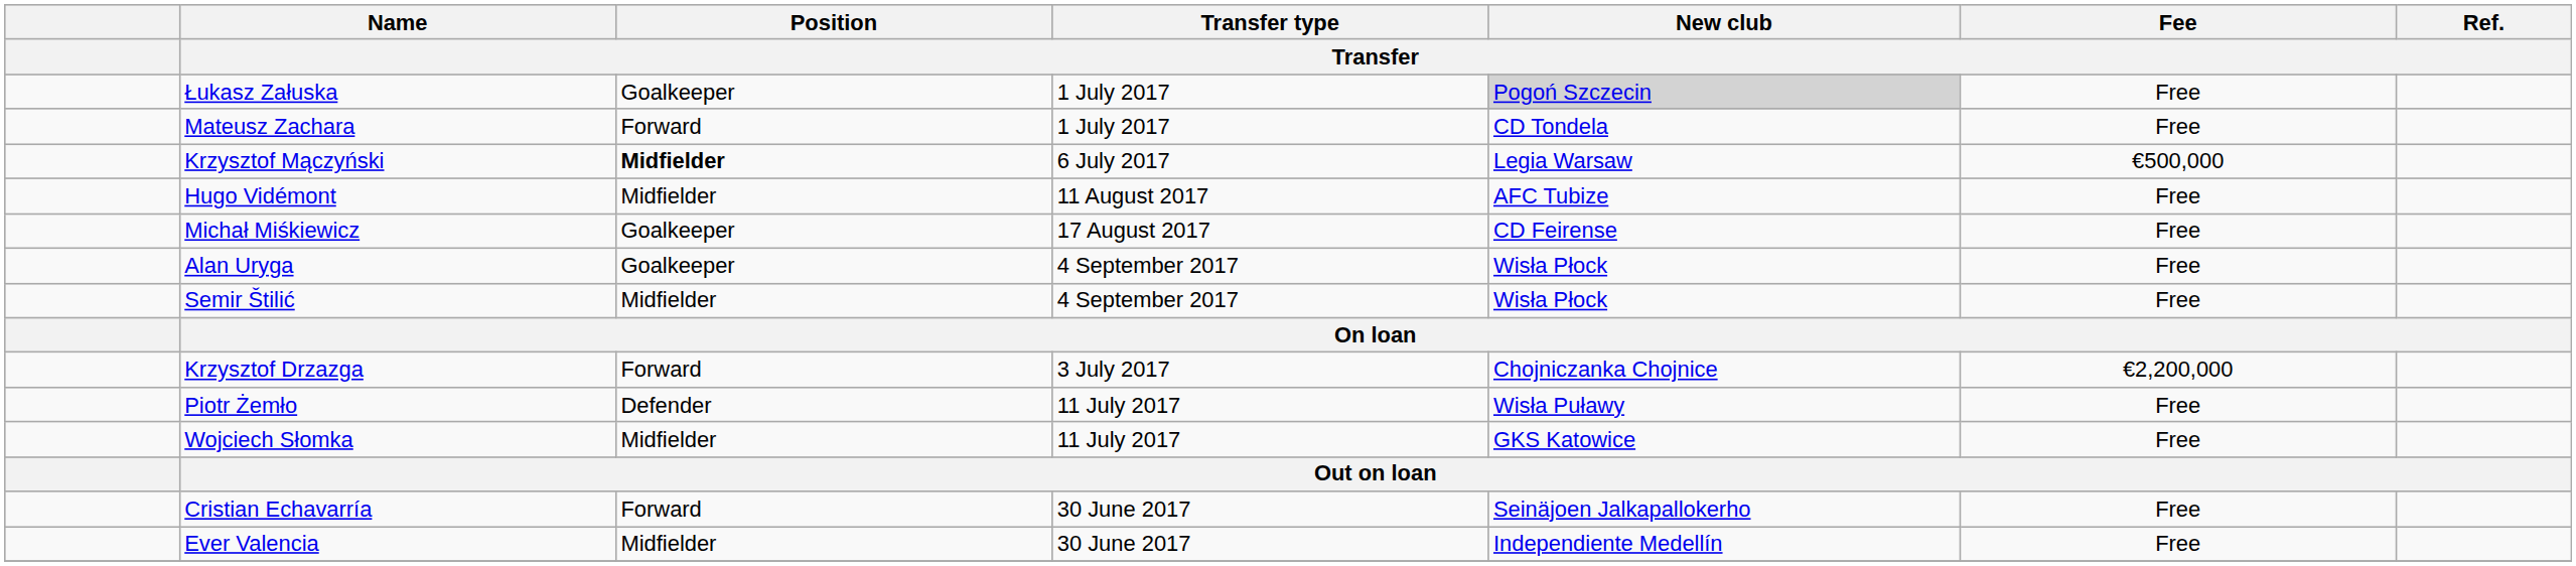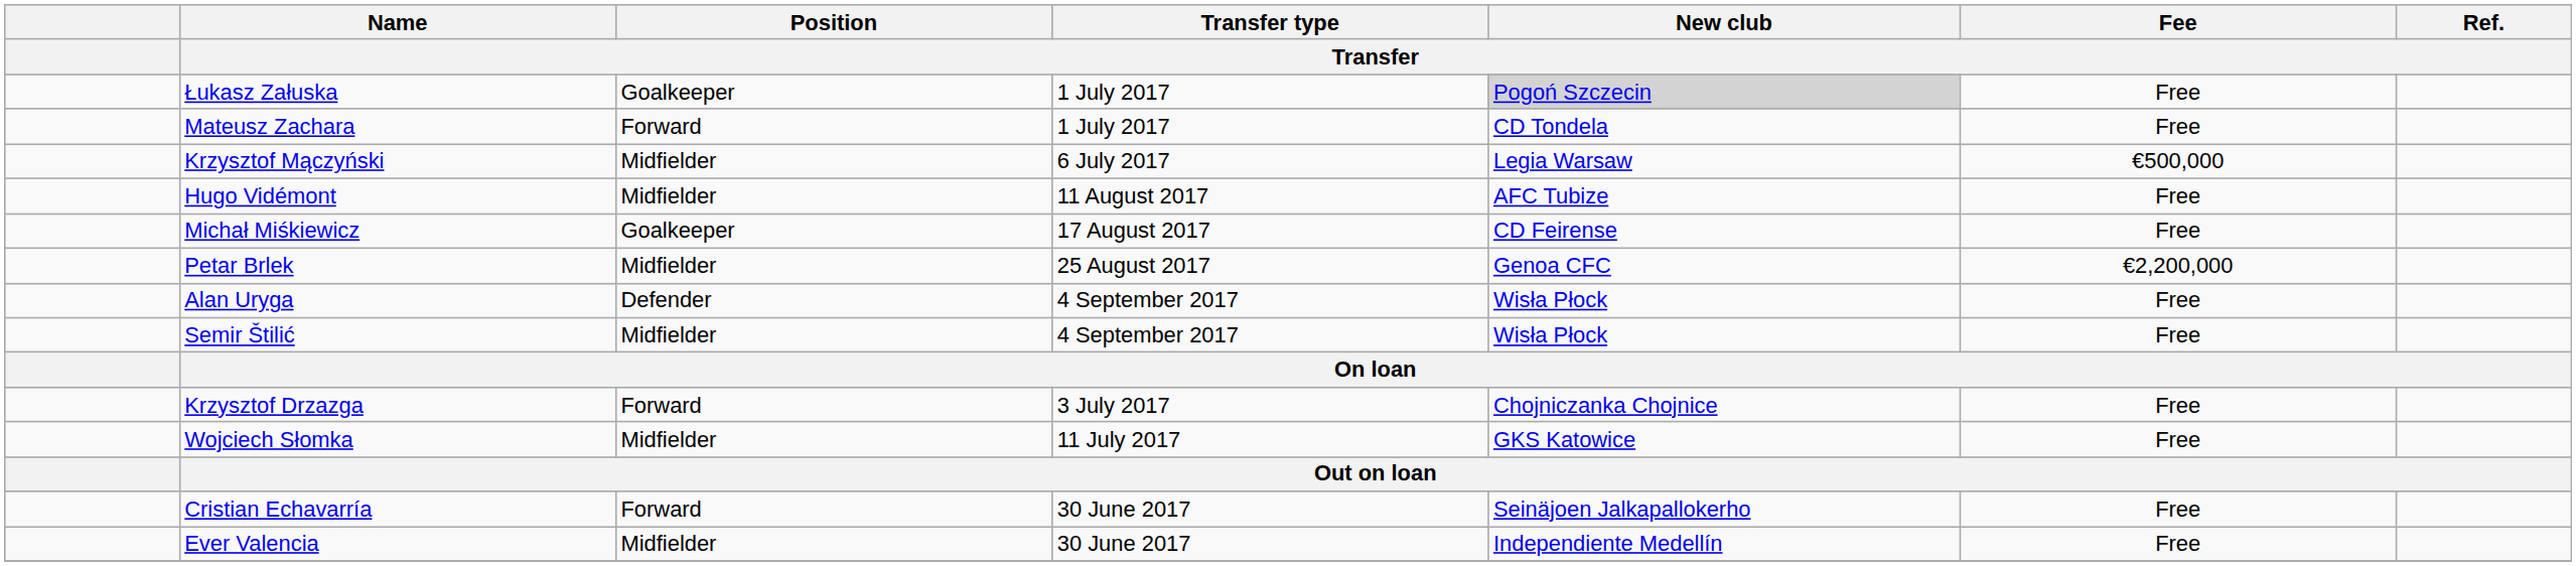Krzysztof Mączyński | Position / Transfer: bold -> normal
+ row: Petar Brlek | Midfielder | 25 August 2017 | Genoa CFC | €2,200,000
Alan Uryga | Position / Transfer: Goalkeeper -> Defender
Krzysztof Drzazga | Fee / Transfer: €2,200,000 -> Free
- row: Piotr Żemło | Defender | 11 July 2017 | Wisła Puławy | Free
